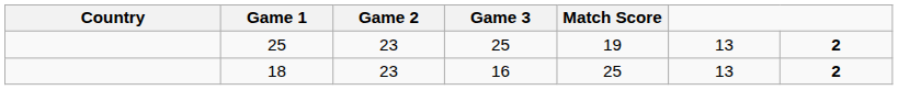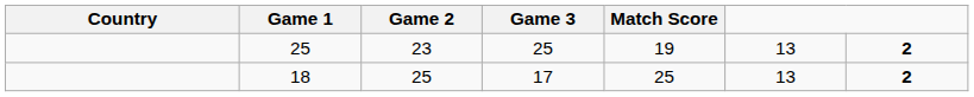18 | Game 2: 23 -> 25
18 | Game 3: 16 -> 17
